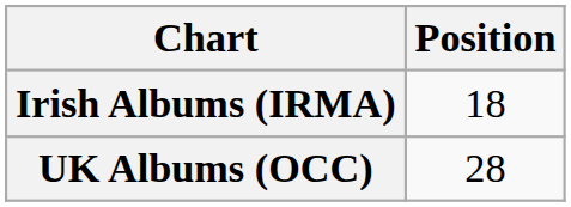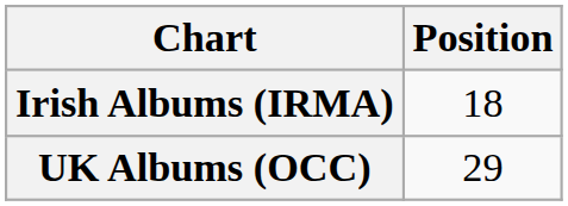UK Albums (OCC) | Position: 28 -> 29
